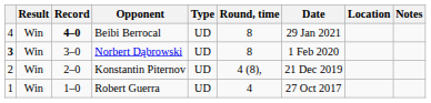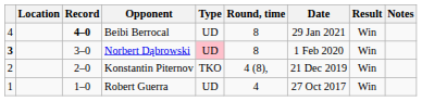columns swapped: Result <-> Location
Norbert Dąbrowski | Type: no background -> pink background
Konstantin Piternov | Type: UD -> TKO
